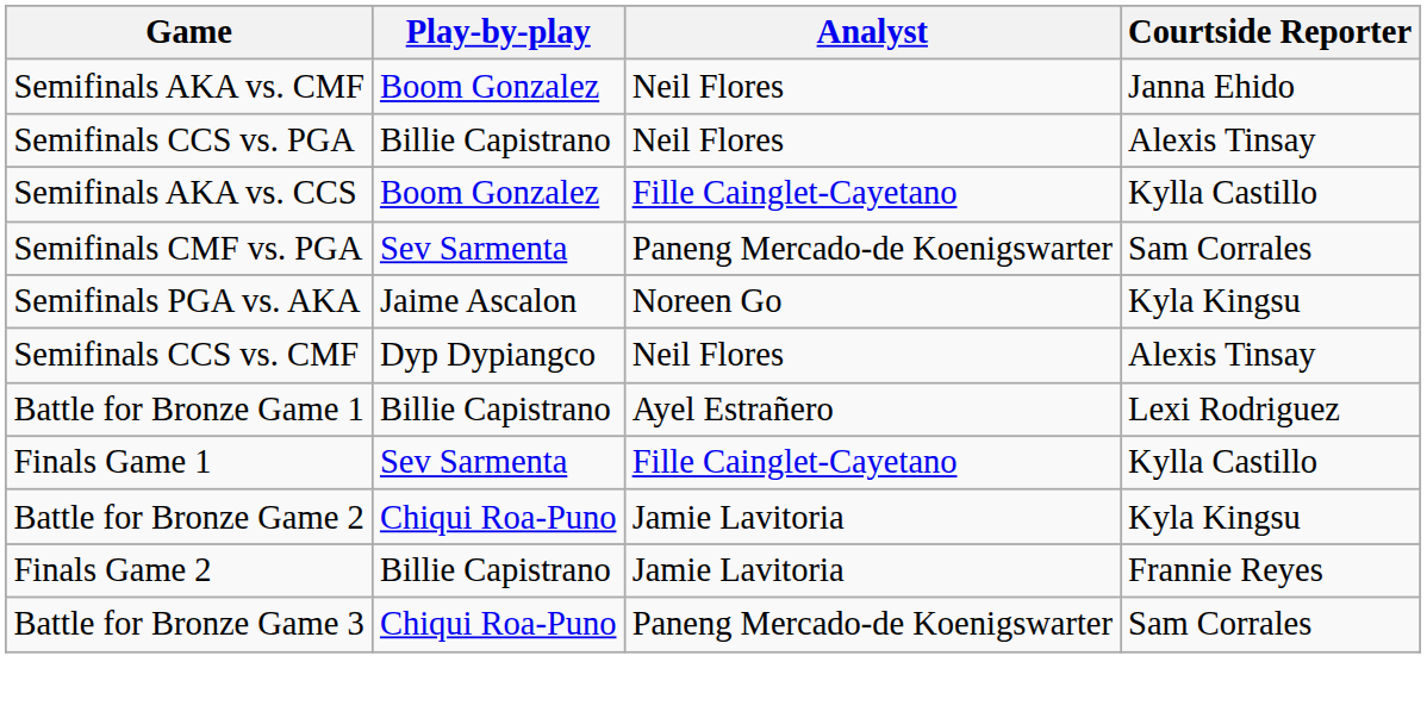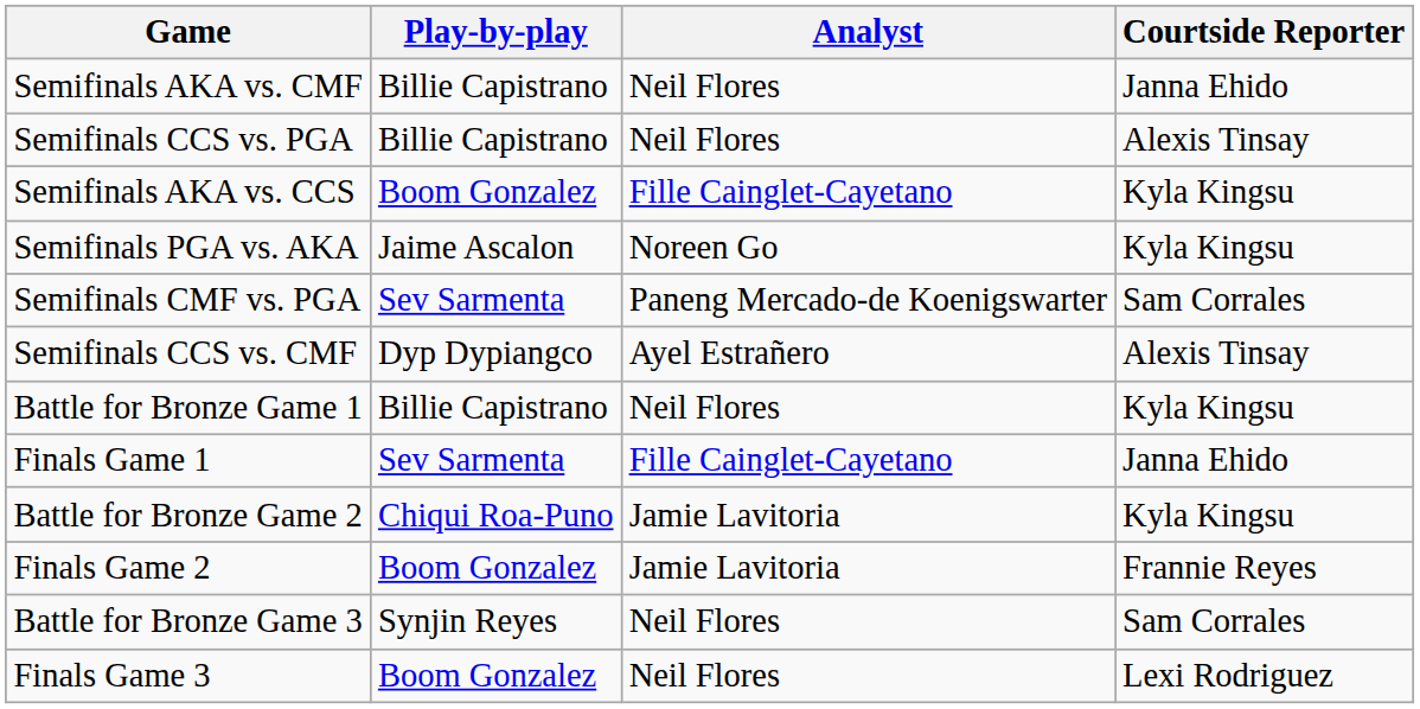Semifinals AKA vs. CMF | Play-by-play: Boom Gonzalez -> Billie Capistrano
Semifinals AKA vs. CCS | Courtside Reporter: Kylla Castillo -> Kyla Kingsu
rows swapped: Semifinals CMF vs. PGA <-> Semifinals PGA vs. AKA
Semifinals CCS vs. CMF | Analyst: Neil Flores -> Ayel Estrañero
Battle for Bronze Game 1 | Analyst: Ayel Estrañero -> Neil Flores
Battle for Bronze Game 1 | Courtside Reporter: Lexi Rodriguez -> Kyla Kingsu
Finals Game 1 | Courtside Reporter: Kylla Castillo -> Janna Ehido
Finals Game 2 | Play-by-play: Billie Capistrano -> Boom Gonzalez
Battle for Bronze Game 3 | Play-by-play: Chiqui Roa-Puno -> Synjin Reyes
Battle for Bronze Game 3 | Analyst: Paneng Mercado-de Koenigswarter -> Neil Flores
+ row: Finals Game 3 | Boom Gonzalez | Neil Flores | Lexi Rodriguez
